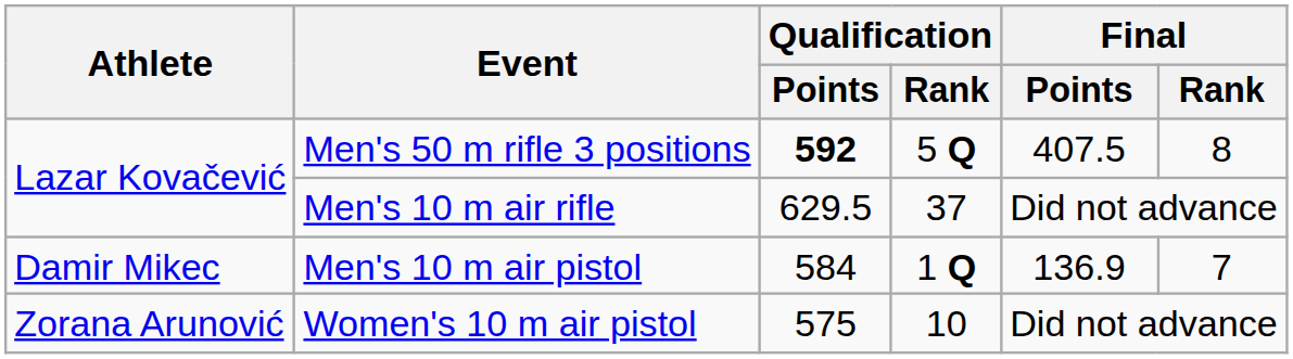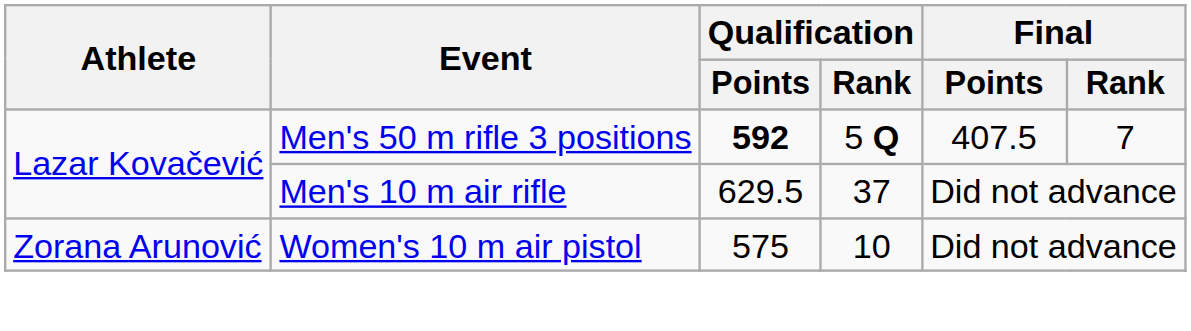Men's 50 m rifle 3 positions | Final / Rank: 8 -> 7
- row: Damir Mikec | Men's 10 m air pistol | 584 | 1 Q | 136.9 | 7
